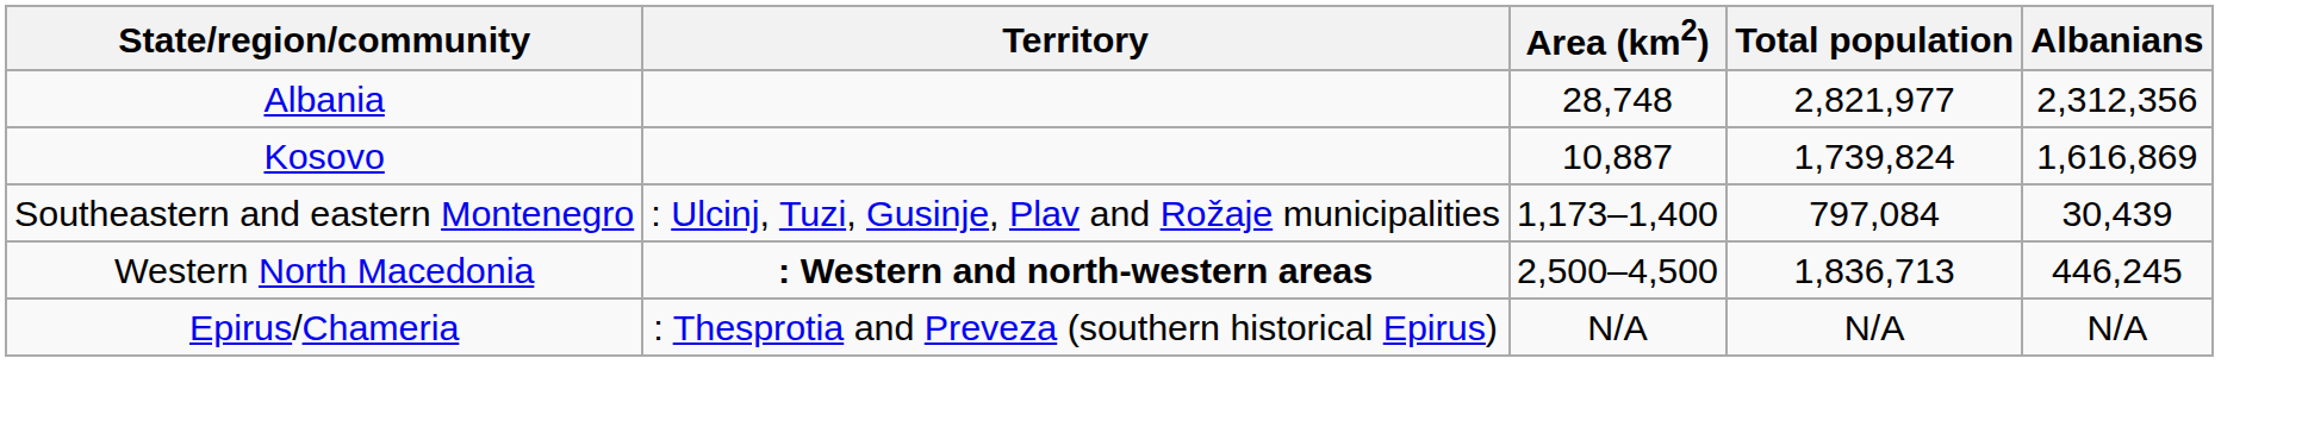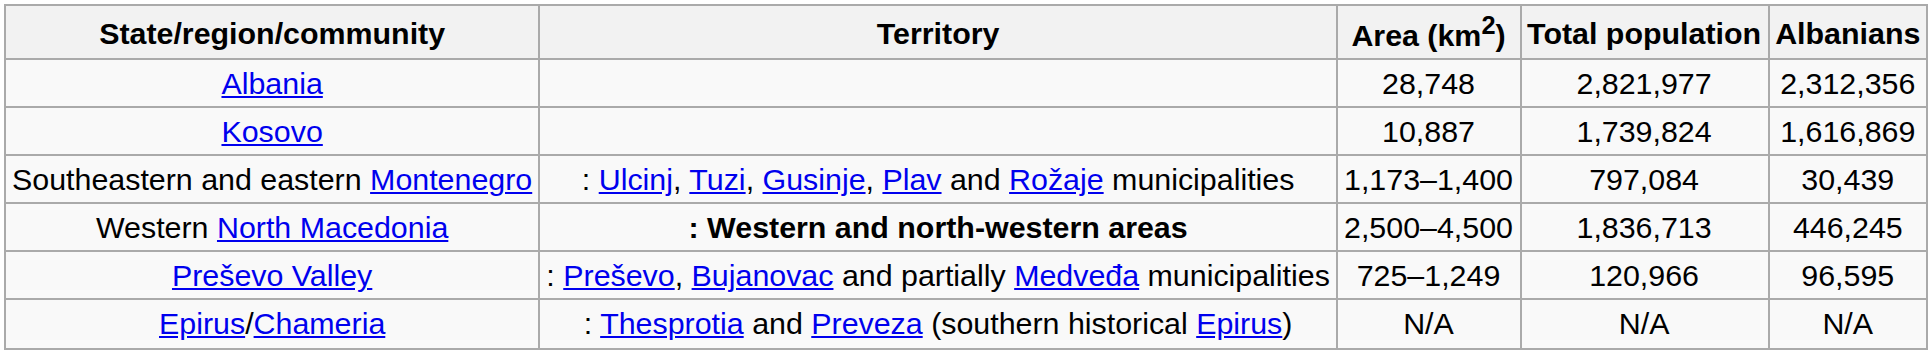+ row: Preševo Valley | : Preševo, Bujanovac and partially Medveđa municipalities | 725–1,249 | 120,966 | 96,595
